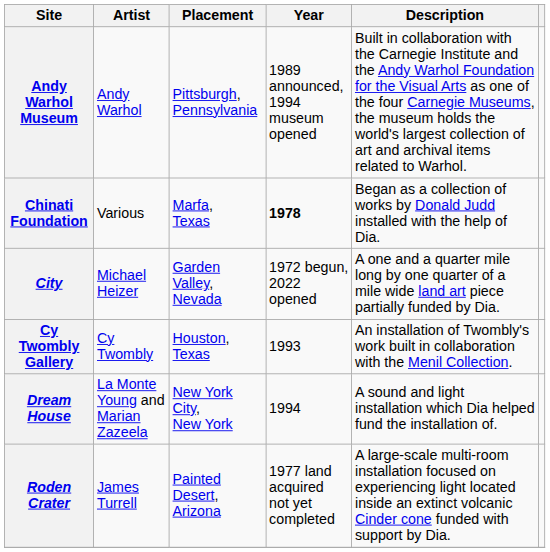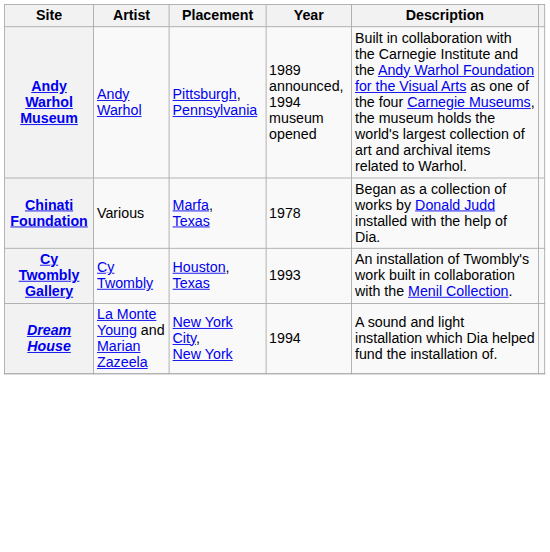Chinati Foundation | Year: bold -> normal
- row: City | Michael Heizer | Garden Valley, Nevada | 1972 begun, 2022 opened | A one and a quarter mile long by one quarter of a mile wide land art piece partially funded by Dia.
- row: Roden Crater | James Turrell | Painted Desert, Arizona | 1977 land acquired not yet completed | A large-scale multi-room installation focused on experiencing light located inside an extinct volcanic Cinder cone funded with support by Dia.
